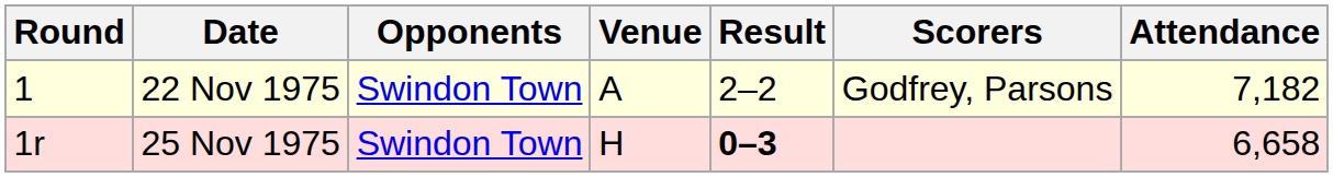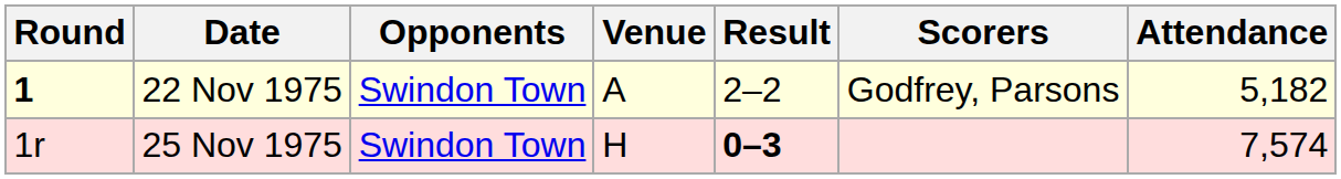22 Nov 1975 | Round: normal -> bold
22 Nov 1975 | Attendance: 7,182 -> 5,182
25 Nov 1975 | Attendance: 6,658 -> 7,574
